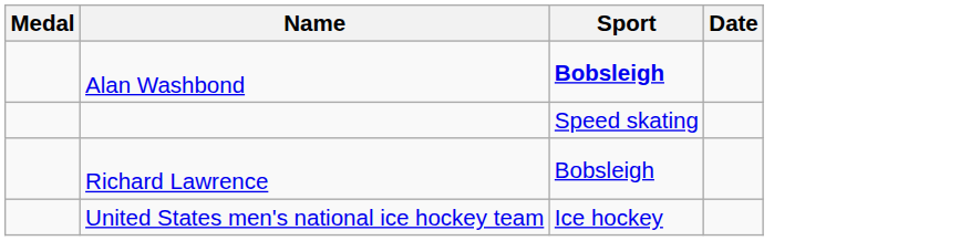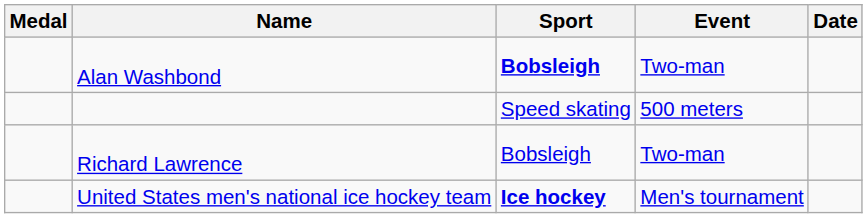+ column: Event | Two-man | 500 meters | Two-man | Men's tournament
United States men's national ice hockey team | Sport: normal -> bold
